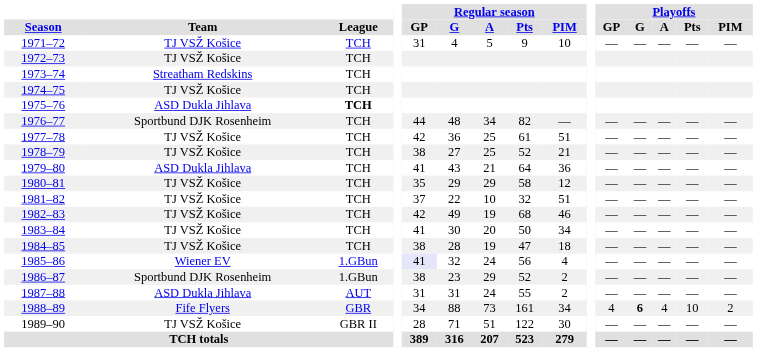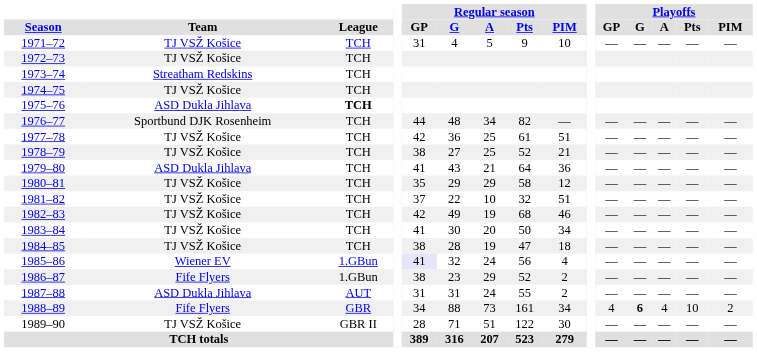1986–87 | Team: Sportbund DJK Rosenheim -> Fife Flyers
